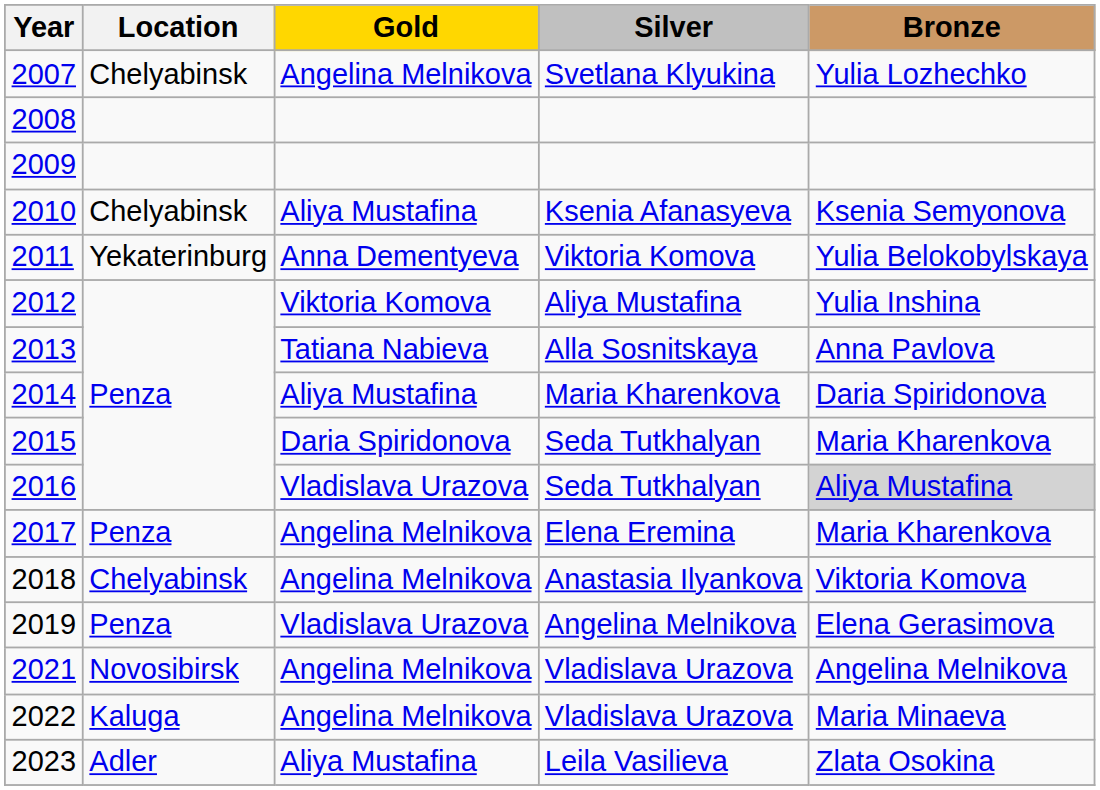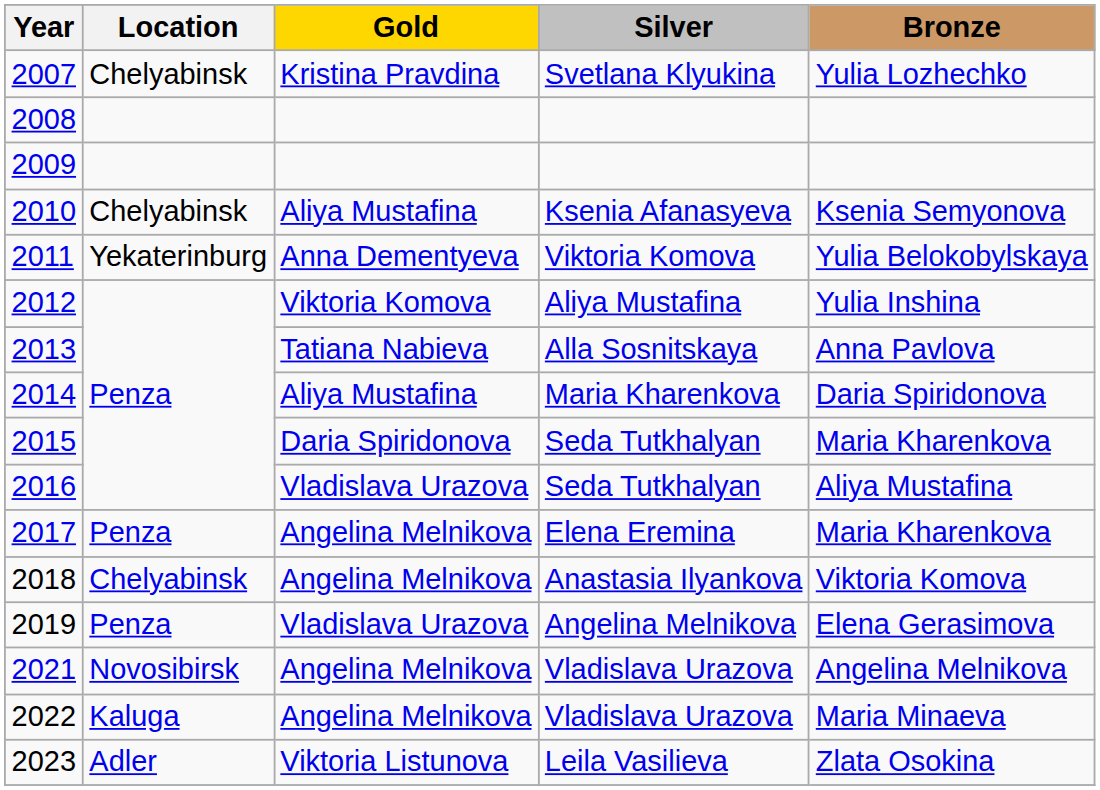2007 | Gold: Angelina Melnikova -> Kristina Pravdina
2016 | Bronze: lightgrey background -> no background
2023 | Gold: Aliya Mustafina -> Viktoria Listunova
